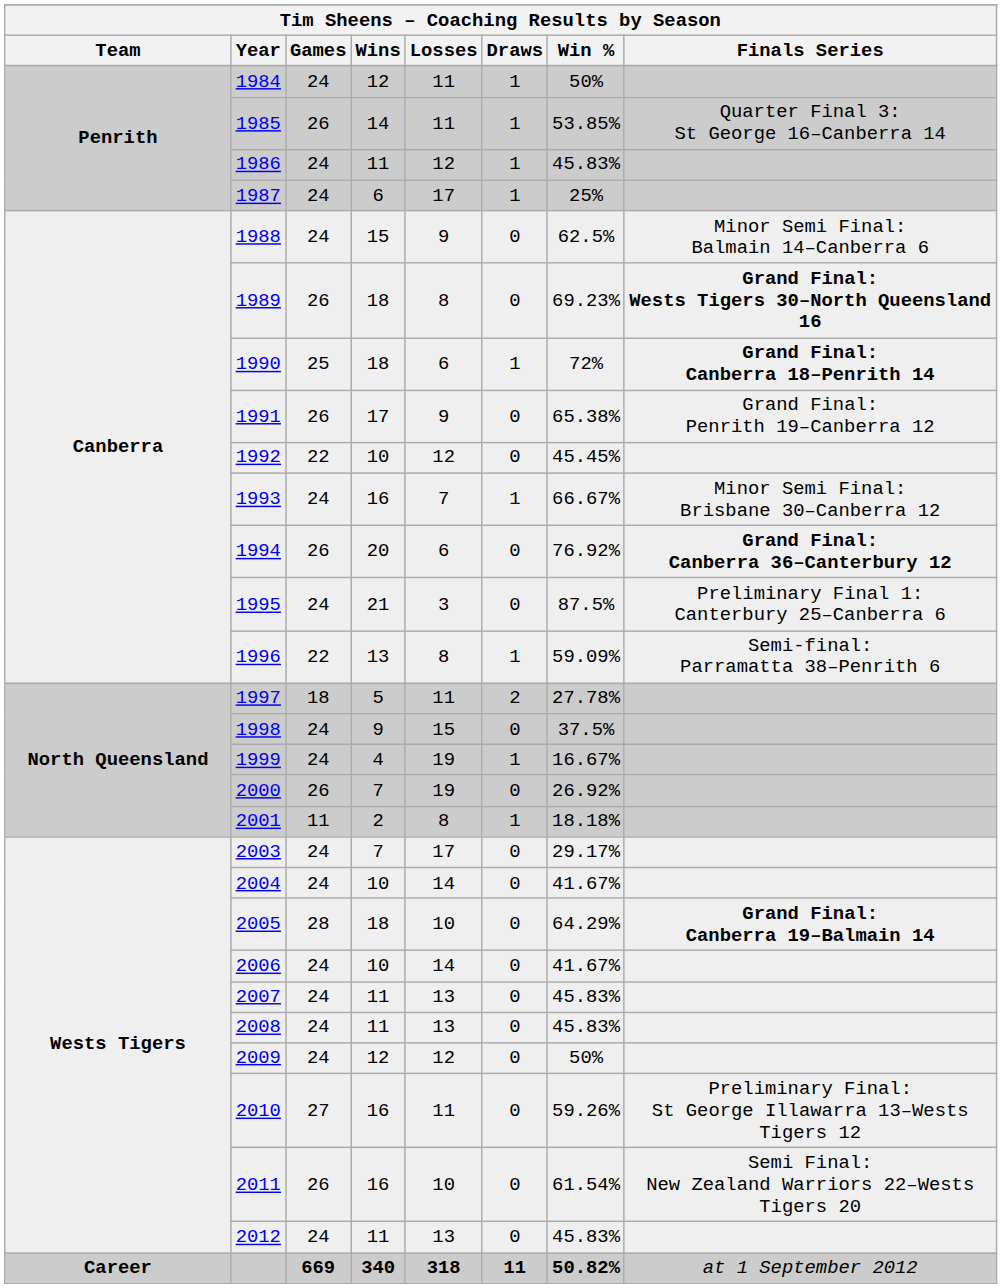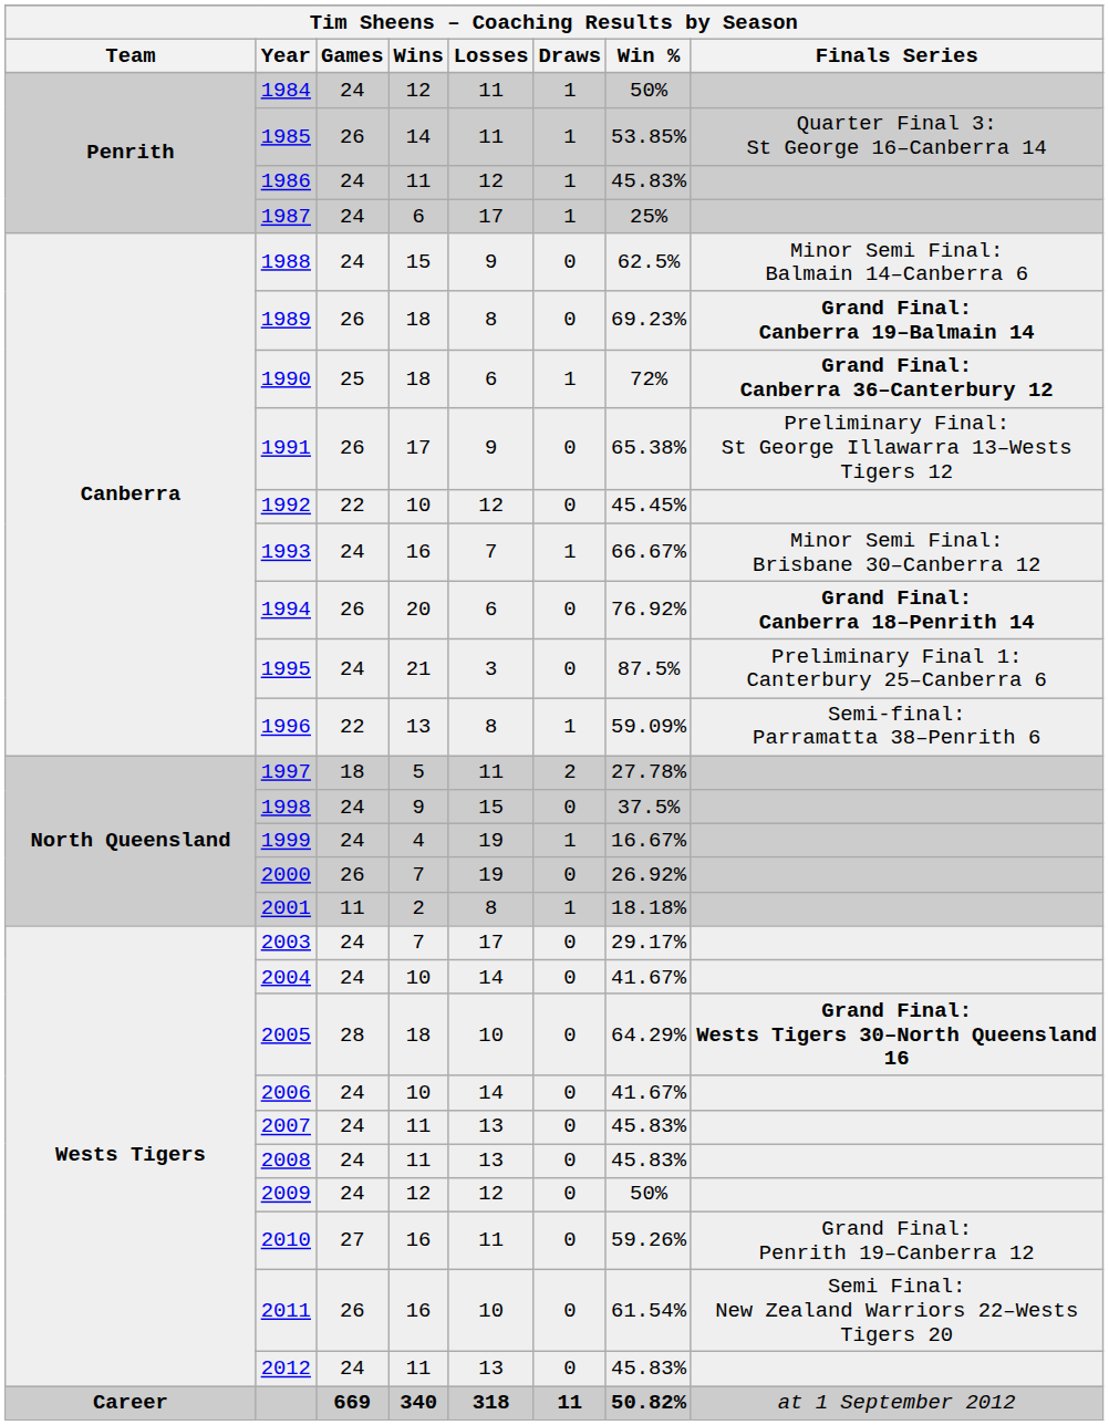1989 | Finals Series: Grand Final: Wests Tigers 30–North Queensland 16 -> Grand Final: Canberra 19–Balmain 14
1990 | Finals Series: Grand Final: Canberra 18–Penrith 14 -> Grand Final: Canberra 36–Canterbury 12
1991 | Finals Series: Grand Final: Penrith 19–Canberra 12 -> Preliminary Final: St George Illawarra 13–Wests Tigers 12
1994 | Finals Series: Grand Final: Canberra 36–Canterbury 12 -> Grand Final: Canberra 18–Penrith 14
2005 | Finals Series: Grand Final: Canberra 19–Balmain 14 -> Grand Final: Wests Tigers 30–North Queensland 16
2010 | Finals Series: Preliminary Final: St George Illawarra 13–Wests Tigers 12 -> Grand Final: Penrith 19–Canberra 12
